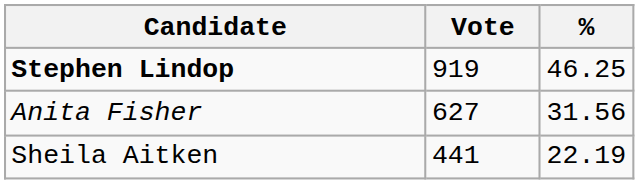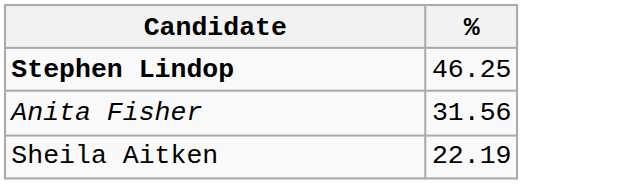- column: Vote | 919 | 627 | 441
